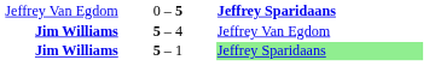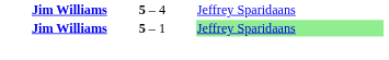- row: Jeffrey Van Egdom | 0 – 5 | Jeffrey Sparidaans
5 – 4 | column 3: Jeffrey Van Egdom -> Jeffrey Sparidaans
